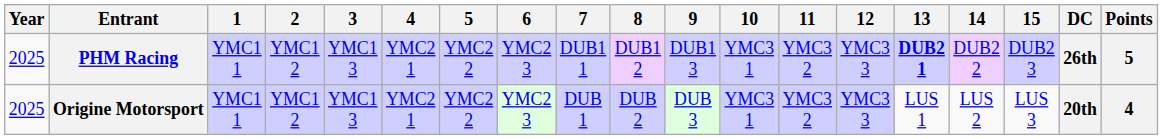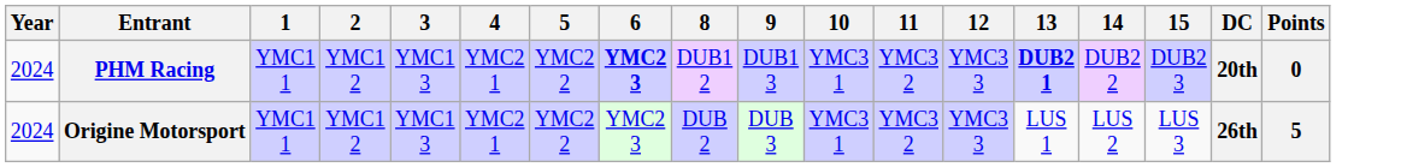- column: 7 | DUB1 1 | DUB 1
PHM Racing | Year: 2025 -> 2024
PHM Racing | 6: normal -> bold
PHM Racing | DC: 26th -> 20th
PHM Racing | Points: 5 -> 0
Origine Motorsport | Year: 2025 -> 2024
Origine Motorsport | DC: 20th -> 26th
Origine Motorsport | Points: 4 -> 5
